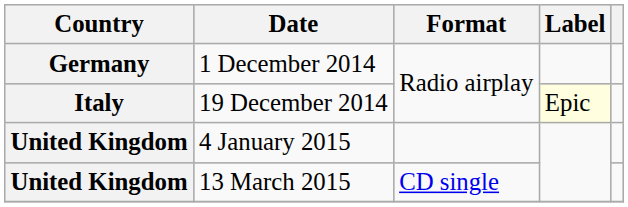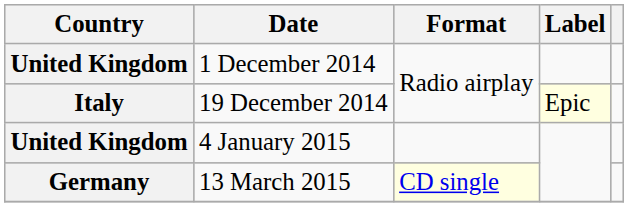1 December 2014 | Country: Germany -> United Kingdom
13 March 2015 | Country: United Kingdom -> Germany
13 March 2015 | Format: no background -> lightyellow background
